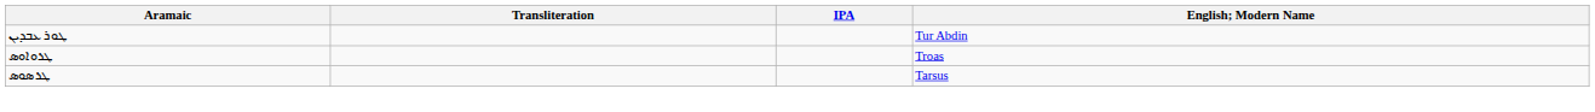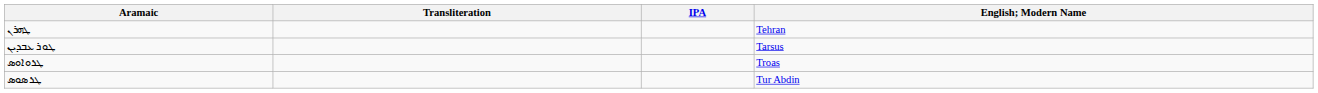+ row: ܛܗܪܢ | Tehran
ܛܘܪ ܥܒܕܝܢ | English; Modern Name: Tur Abdin -> Tarsus
ܛܪܣܘܣ | English; Modern Name: Tarsus -> Tur Abdin
